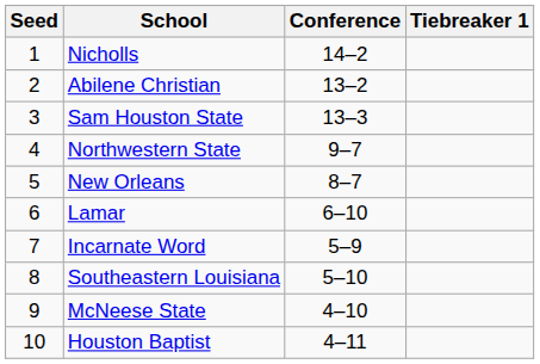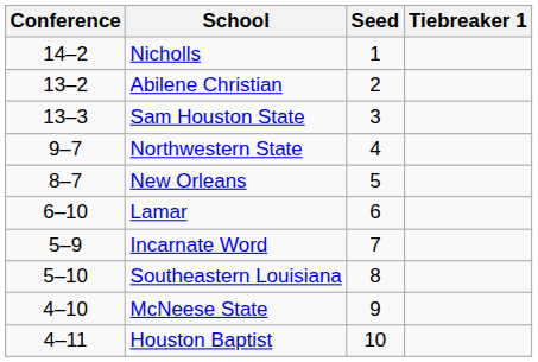columns swapped: Seed <-> Conference
